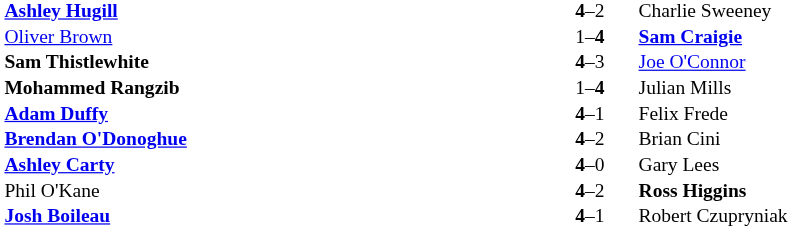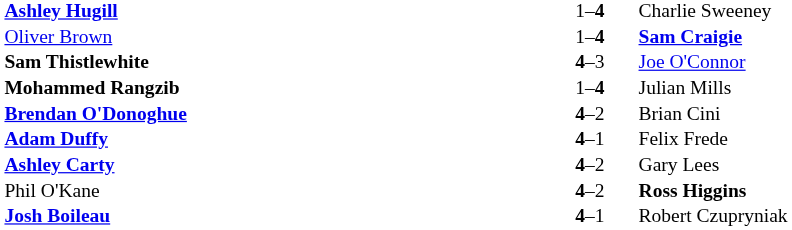Ashley Hugill | column 2: 4–2 -> 1–4
rows swapped: Brendan O'Donoghue <-> Adam Duffy
Ashley Carty | column 2: 4–0 -> 4–2
